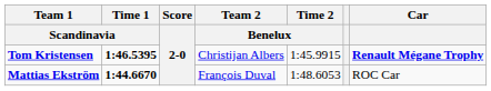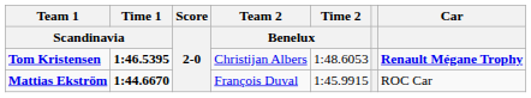Tom Kristensen | Time 2 / Benelux: 1:45.9915 -> 1:48.6053
Mattias Ekström | Time 2 / Benelux: 1:48.6053 -> 1:45.9915
